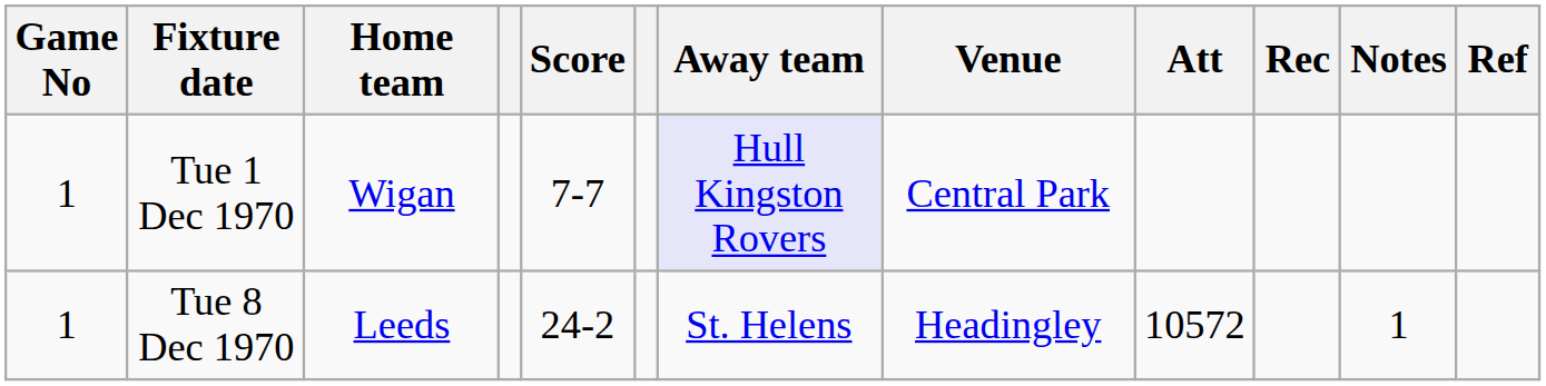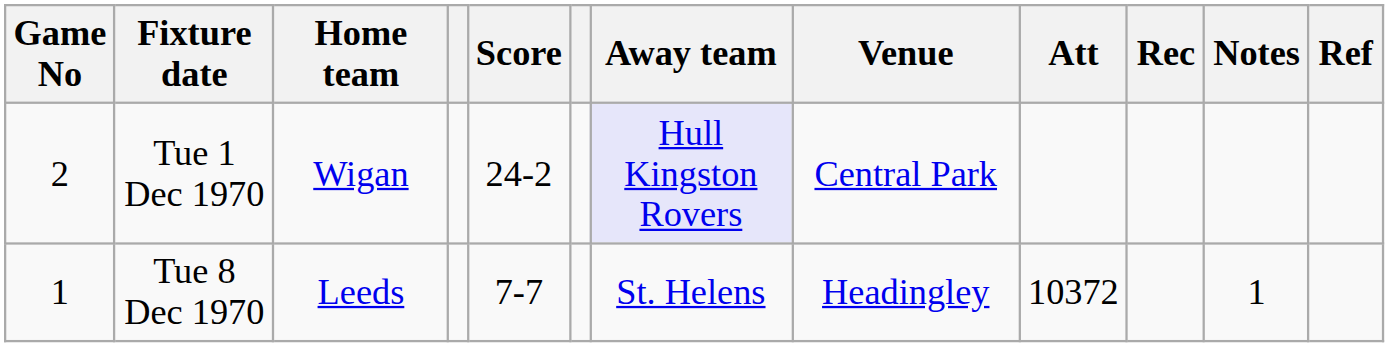Tue 1 Dec 1970 | Game No: 1 -> 2
Tue 1 Dec 1970 | Score: 7-7 -> 24-2
Tue 8 Dec 1970 | Score: 24-2 -> 7-7
Tue 8 Dec 1970 | Att: 10572 -> 10372
